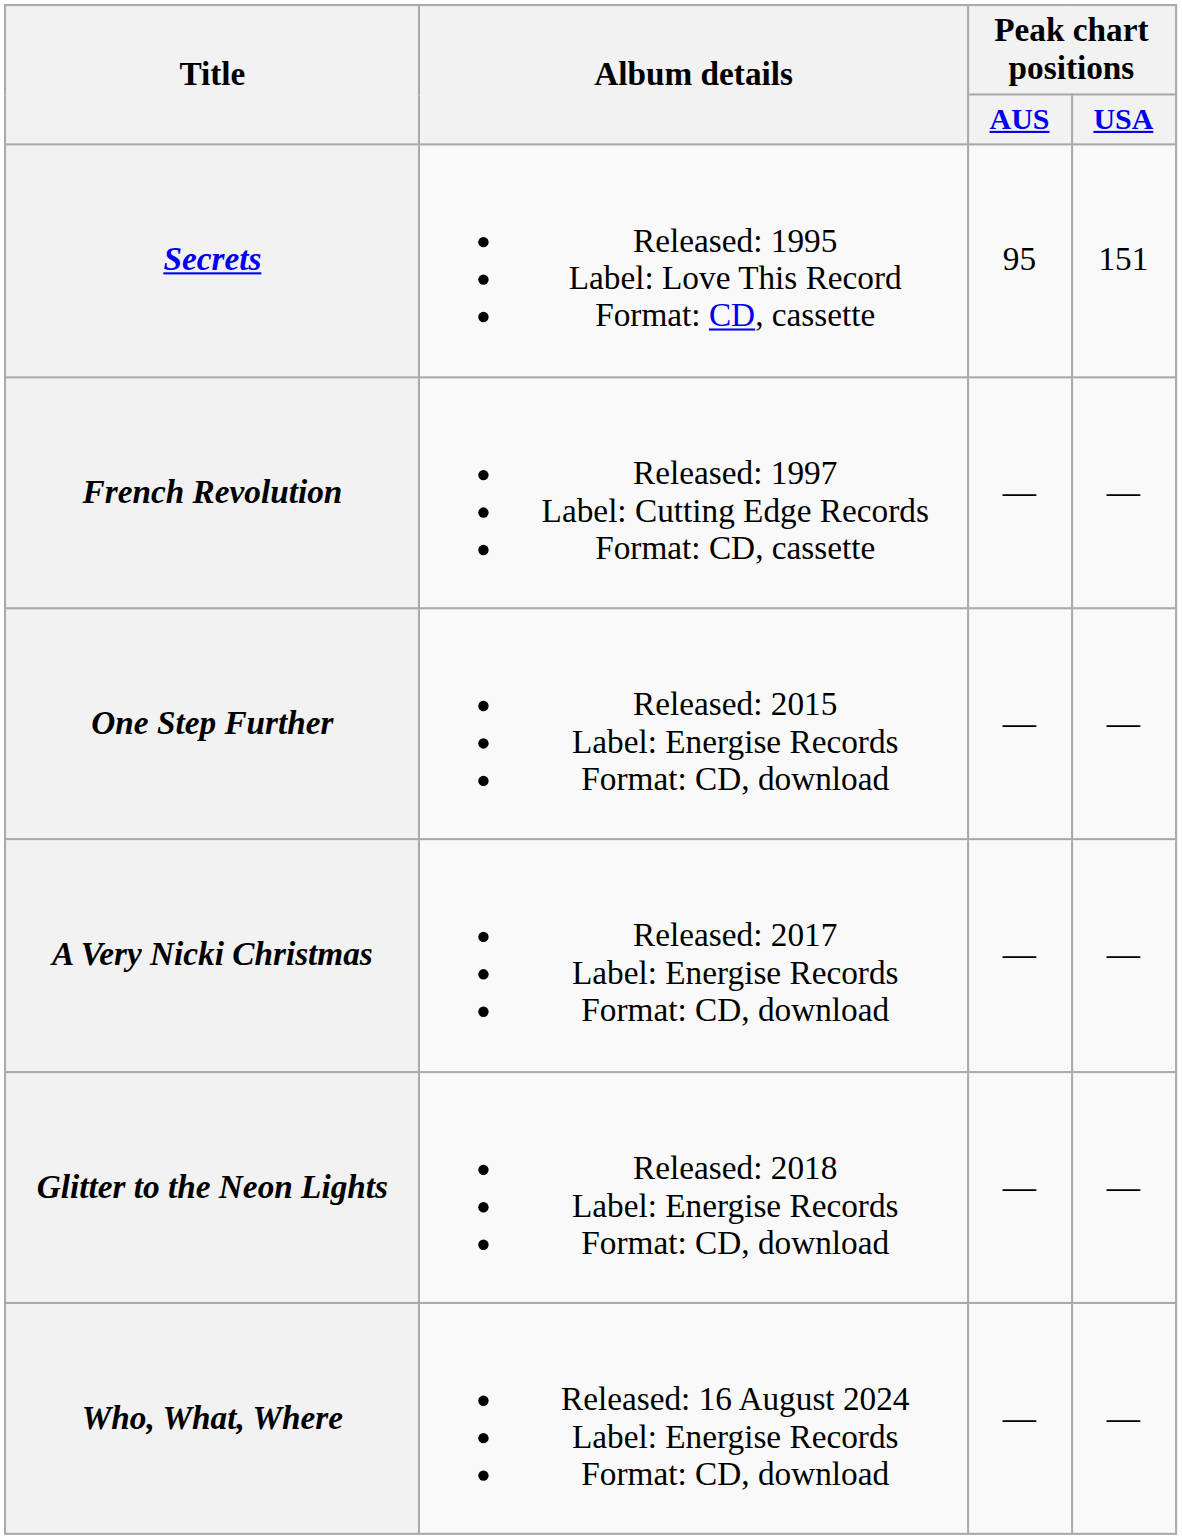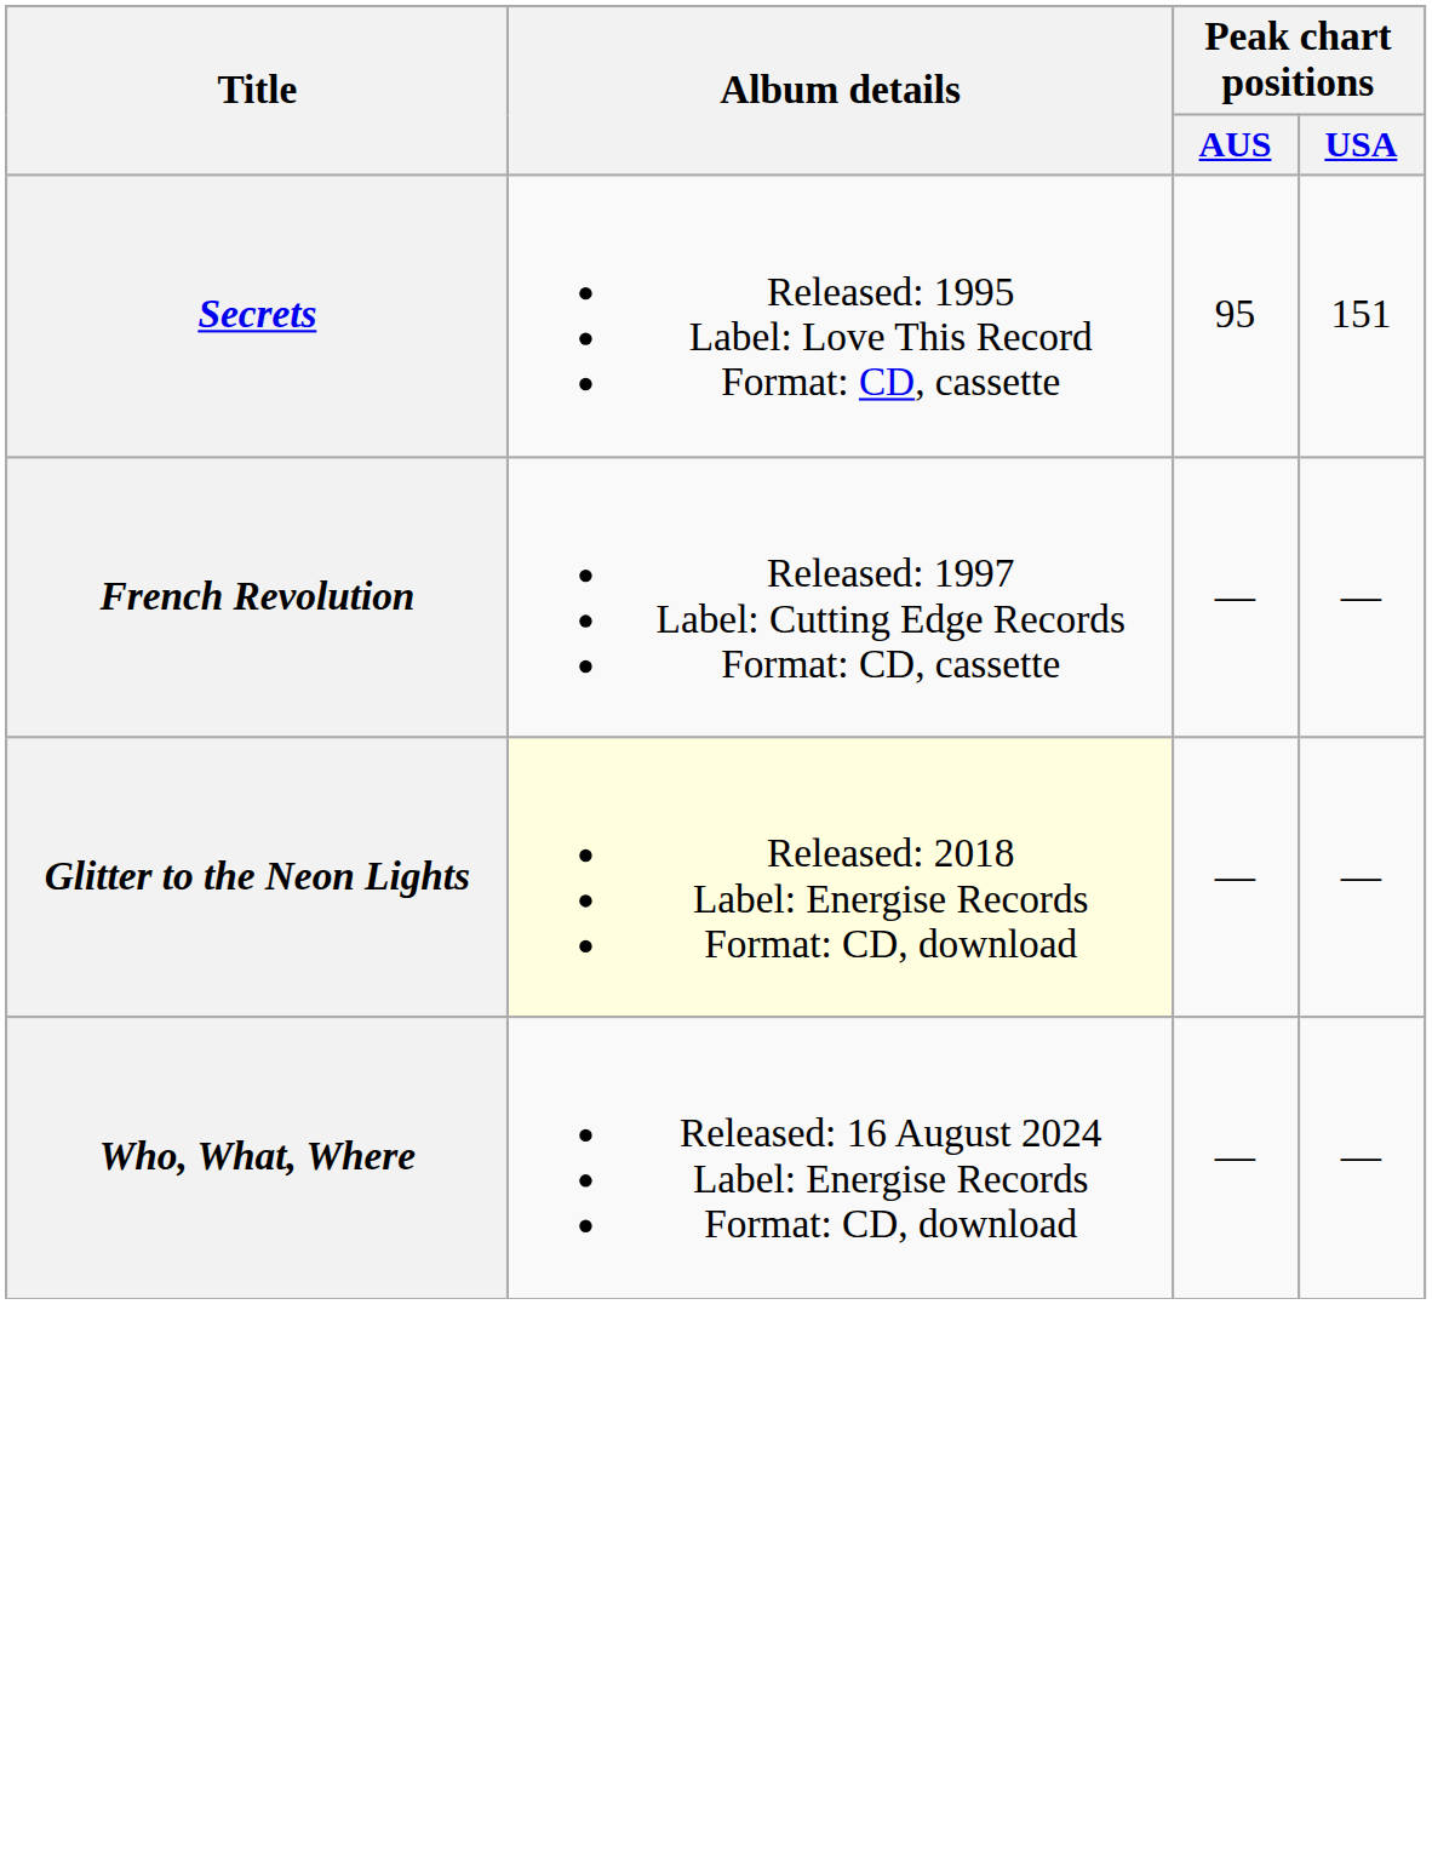- row: One Step Further | Released: 2015 Label: Energise Records Format: CD, download | — | —
- row: A Very Nicki Christmas | Released: 2017 Label: Energise Records Format: CD, download | — | —
Glitter to the Neon Lights | Album details: no background -> lightyellow background
